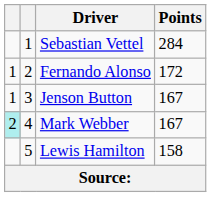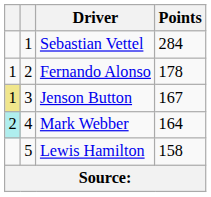Fernando Alonso | Points: 172 -> 178
Jenson Button | column 1: no background -> khaki background
Mark Webber | Points: 167 -> 164
